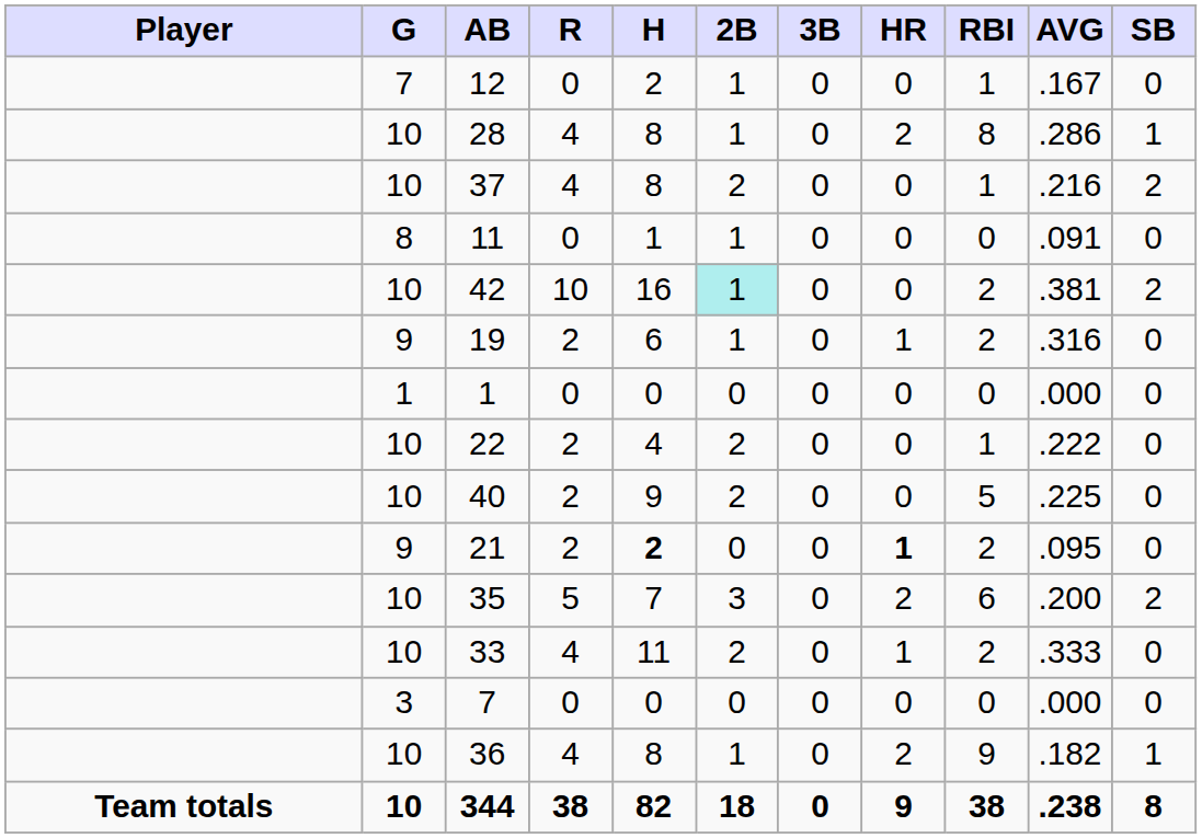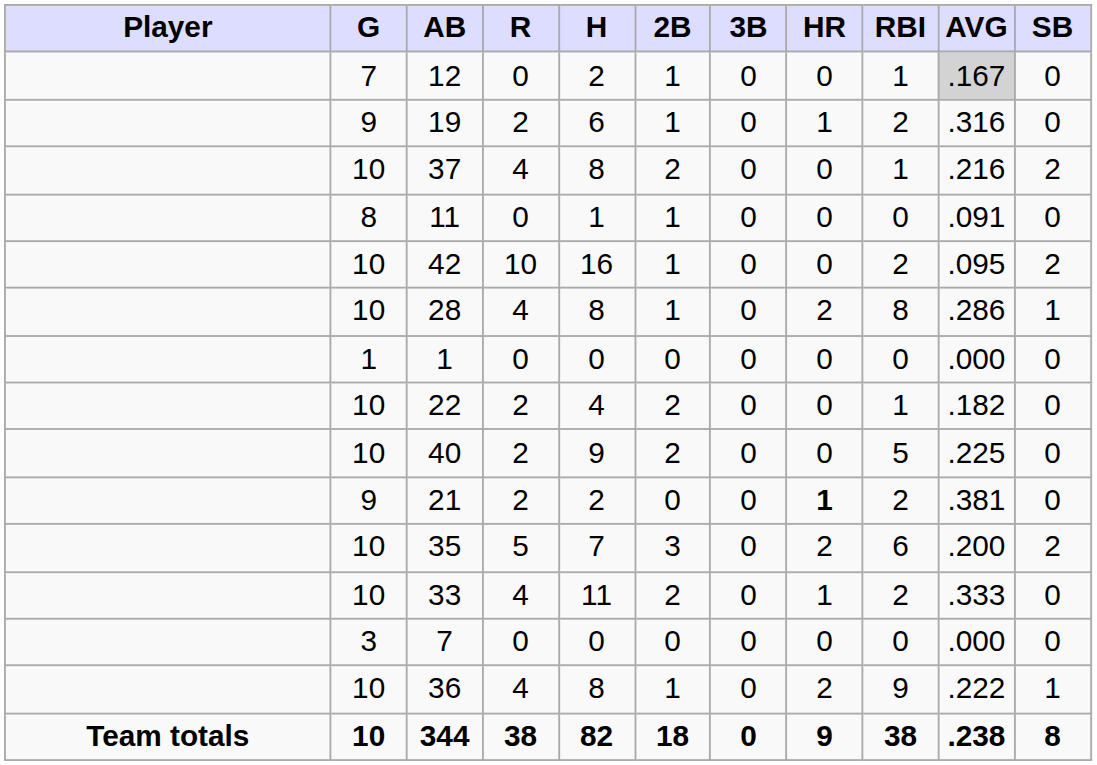12 | AVG: no background -> lightgrey background
rows swapped: 28 <-> 19
42 | 2B: paleturquoise background -> no background
42 | AVG: .381 -> .095
22 | AVG: .222 -> .182
21 | H: bold -> normal
21 | AVG: .095 -> .381
36 | AVG: .182 -> .222
